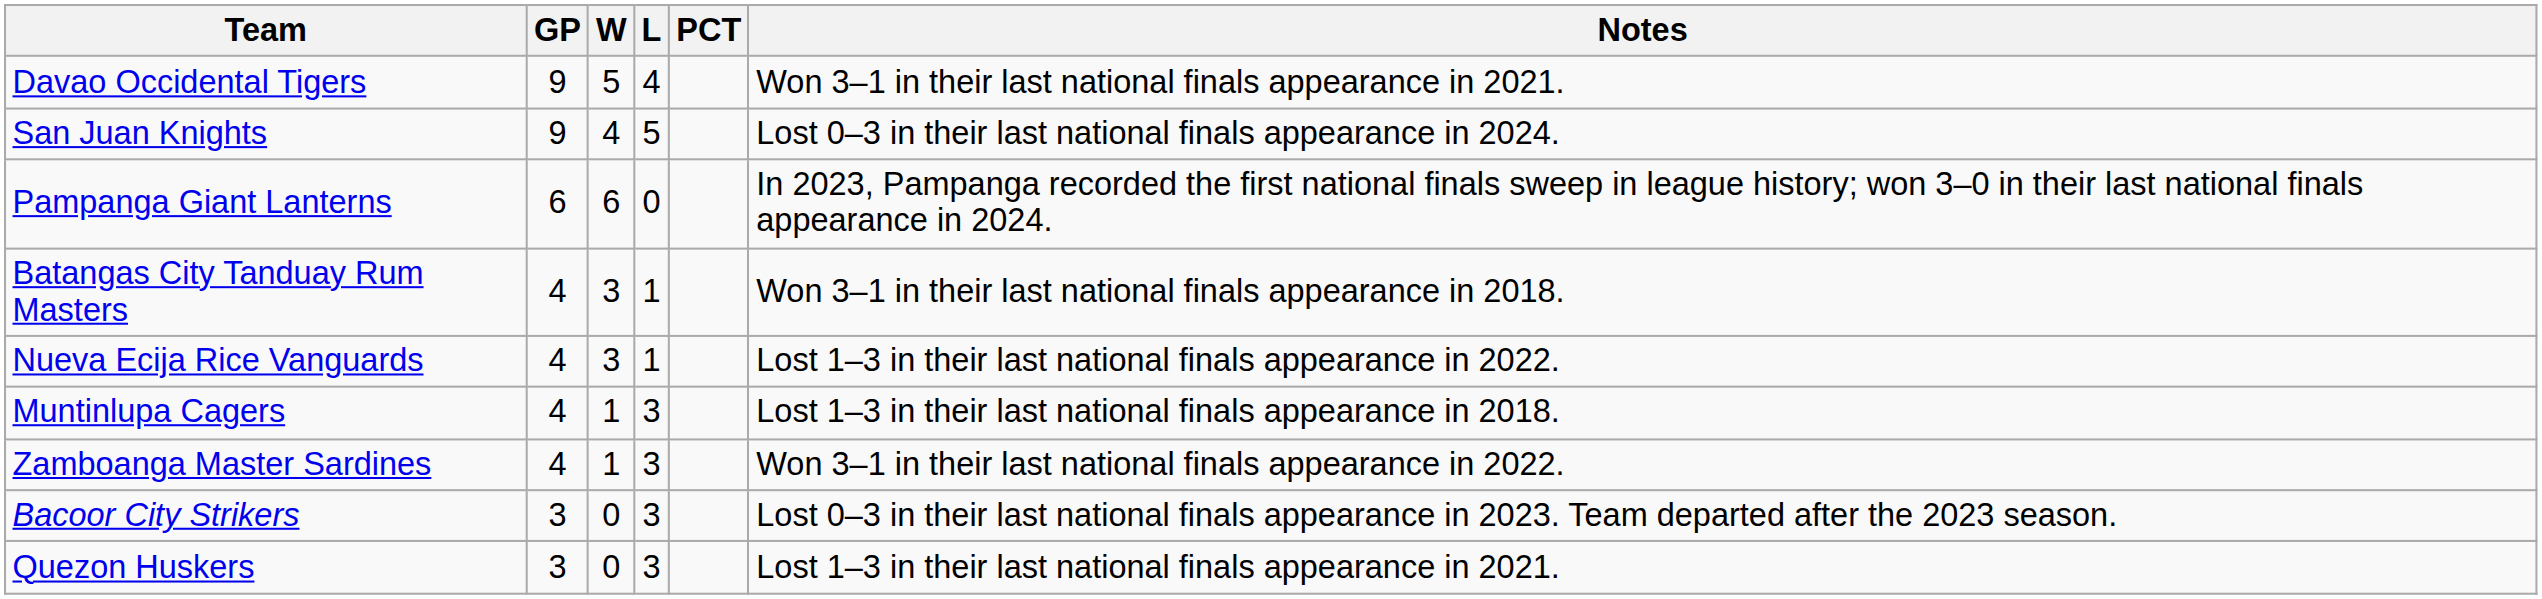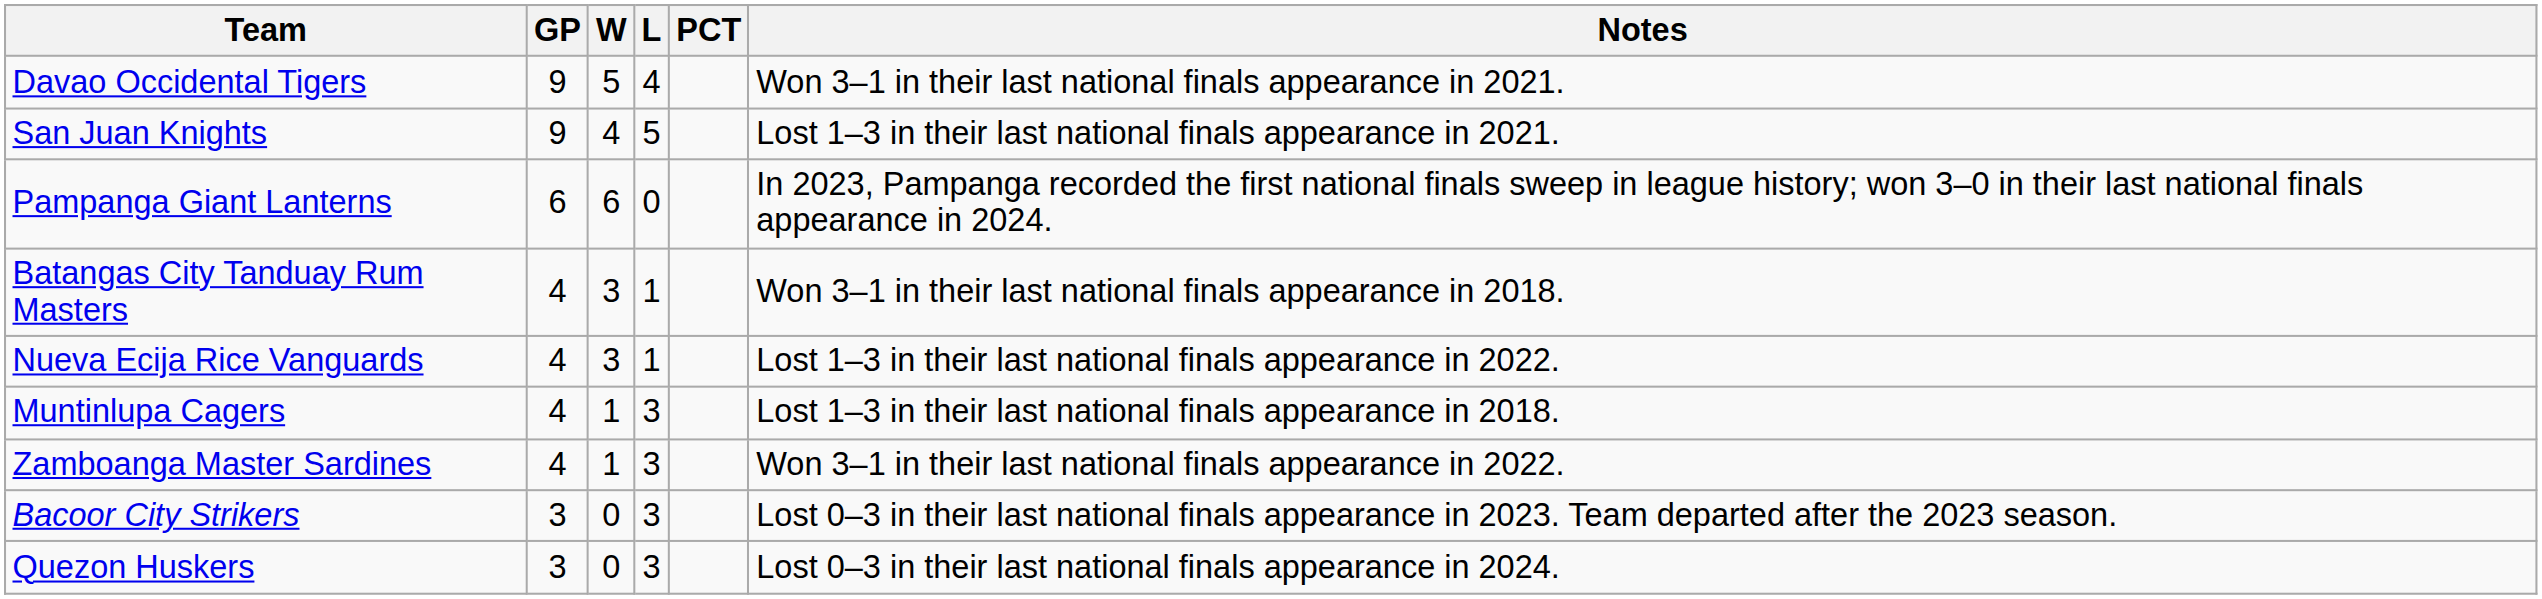San Juan Knights | Notes: Lost 0–3 in their last national finals appearance in 2024. -> Lost 1–3 in their last national finals appearance in 2021.
Quezon Huskers | Notes: Lost 1–3 in their last national finals appearance in 2021. -> Lost 0–3 in their last national finals appearance in 2024.
